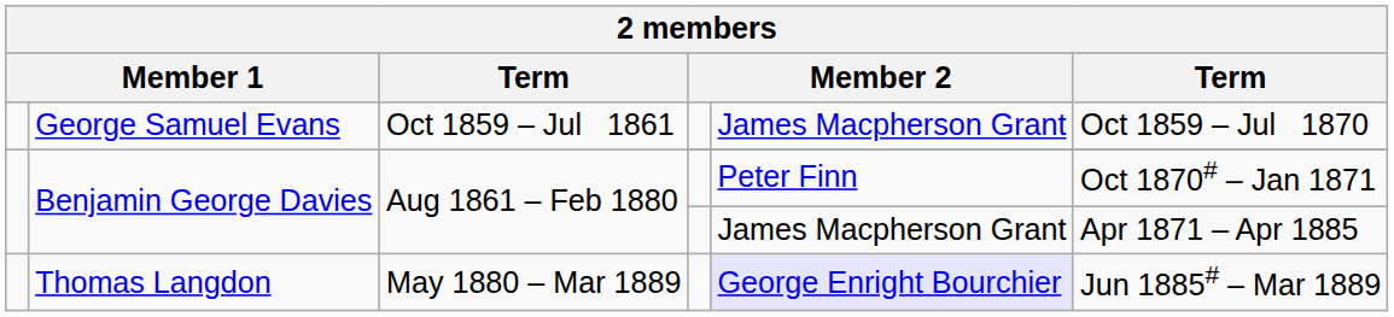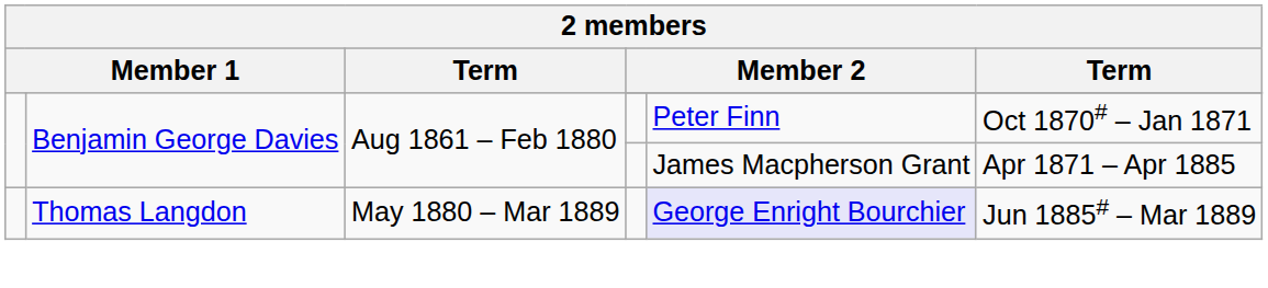- row: George Samuel Evans | Oct 1859 – Jul 1861 | James Macpherson Grant | Oct 1859 – Jul 1870
